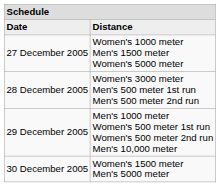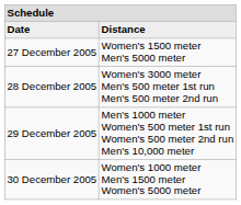27 December 2005 | column 2: Women's 1000 meter Men's 1500 meter Women's 5000 meter -> Women's 1500 meter Men's 5000 meter
30 December 2005 | column 2: Women's 1500 meter Men's 5000 meter -> Women's 1000 meter Men's 1500 meter Women's 5000 meter
